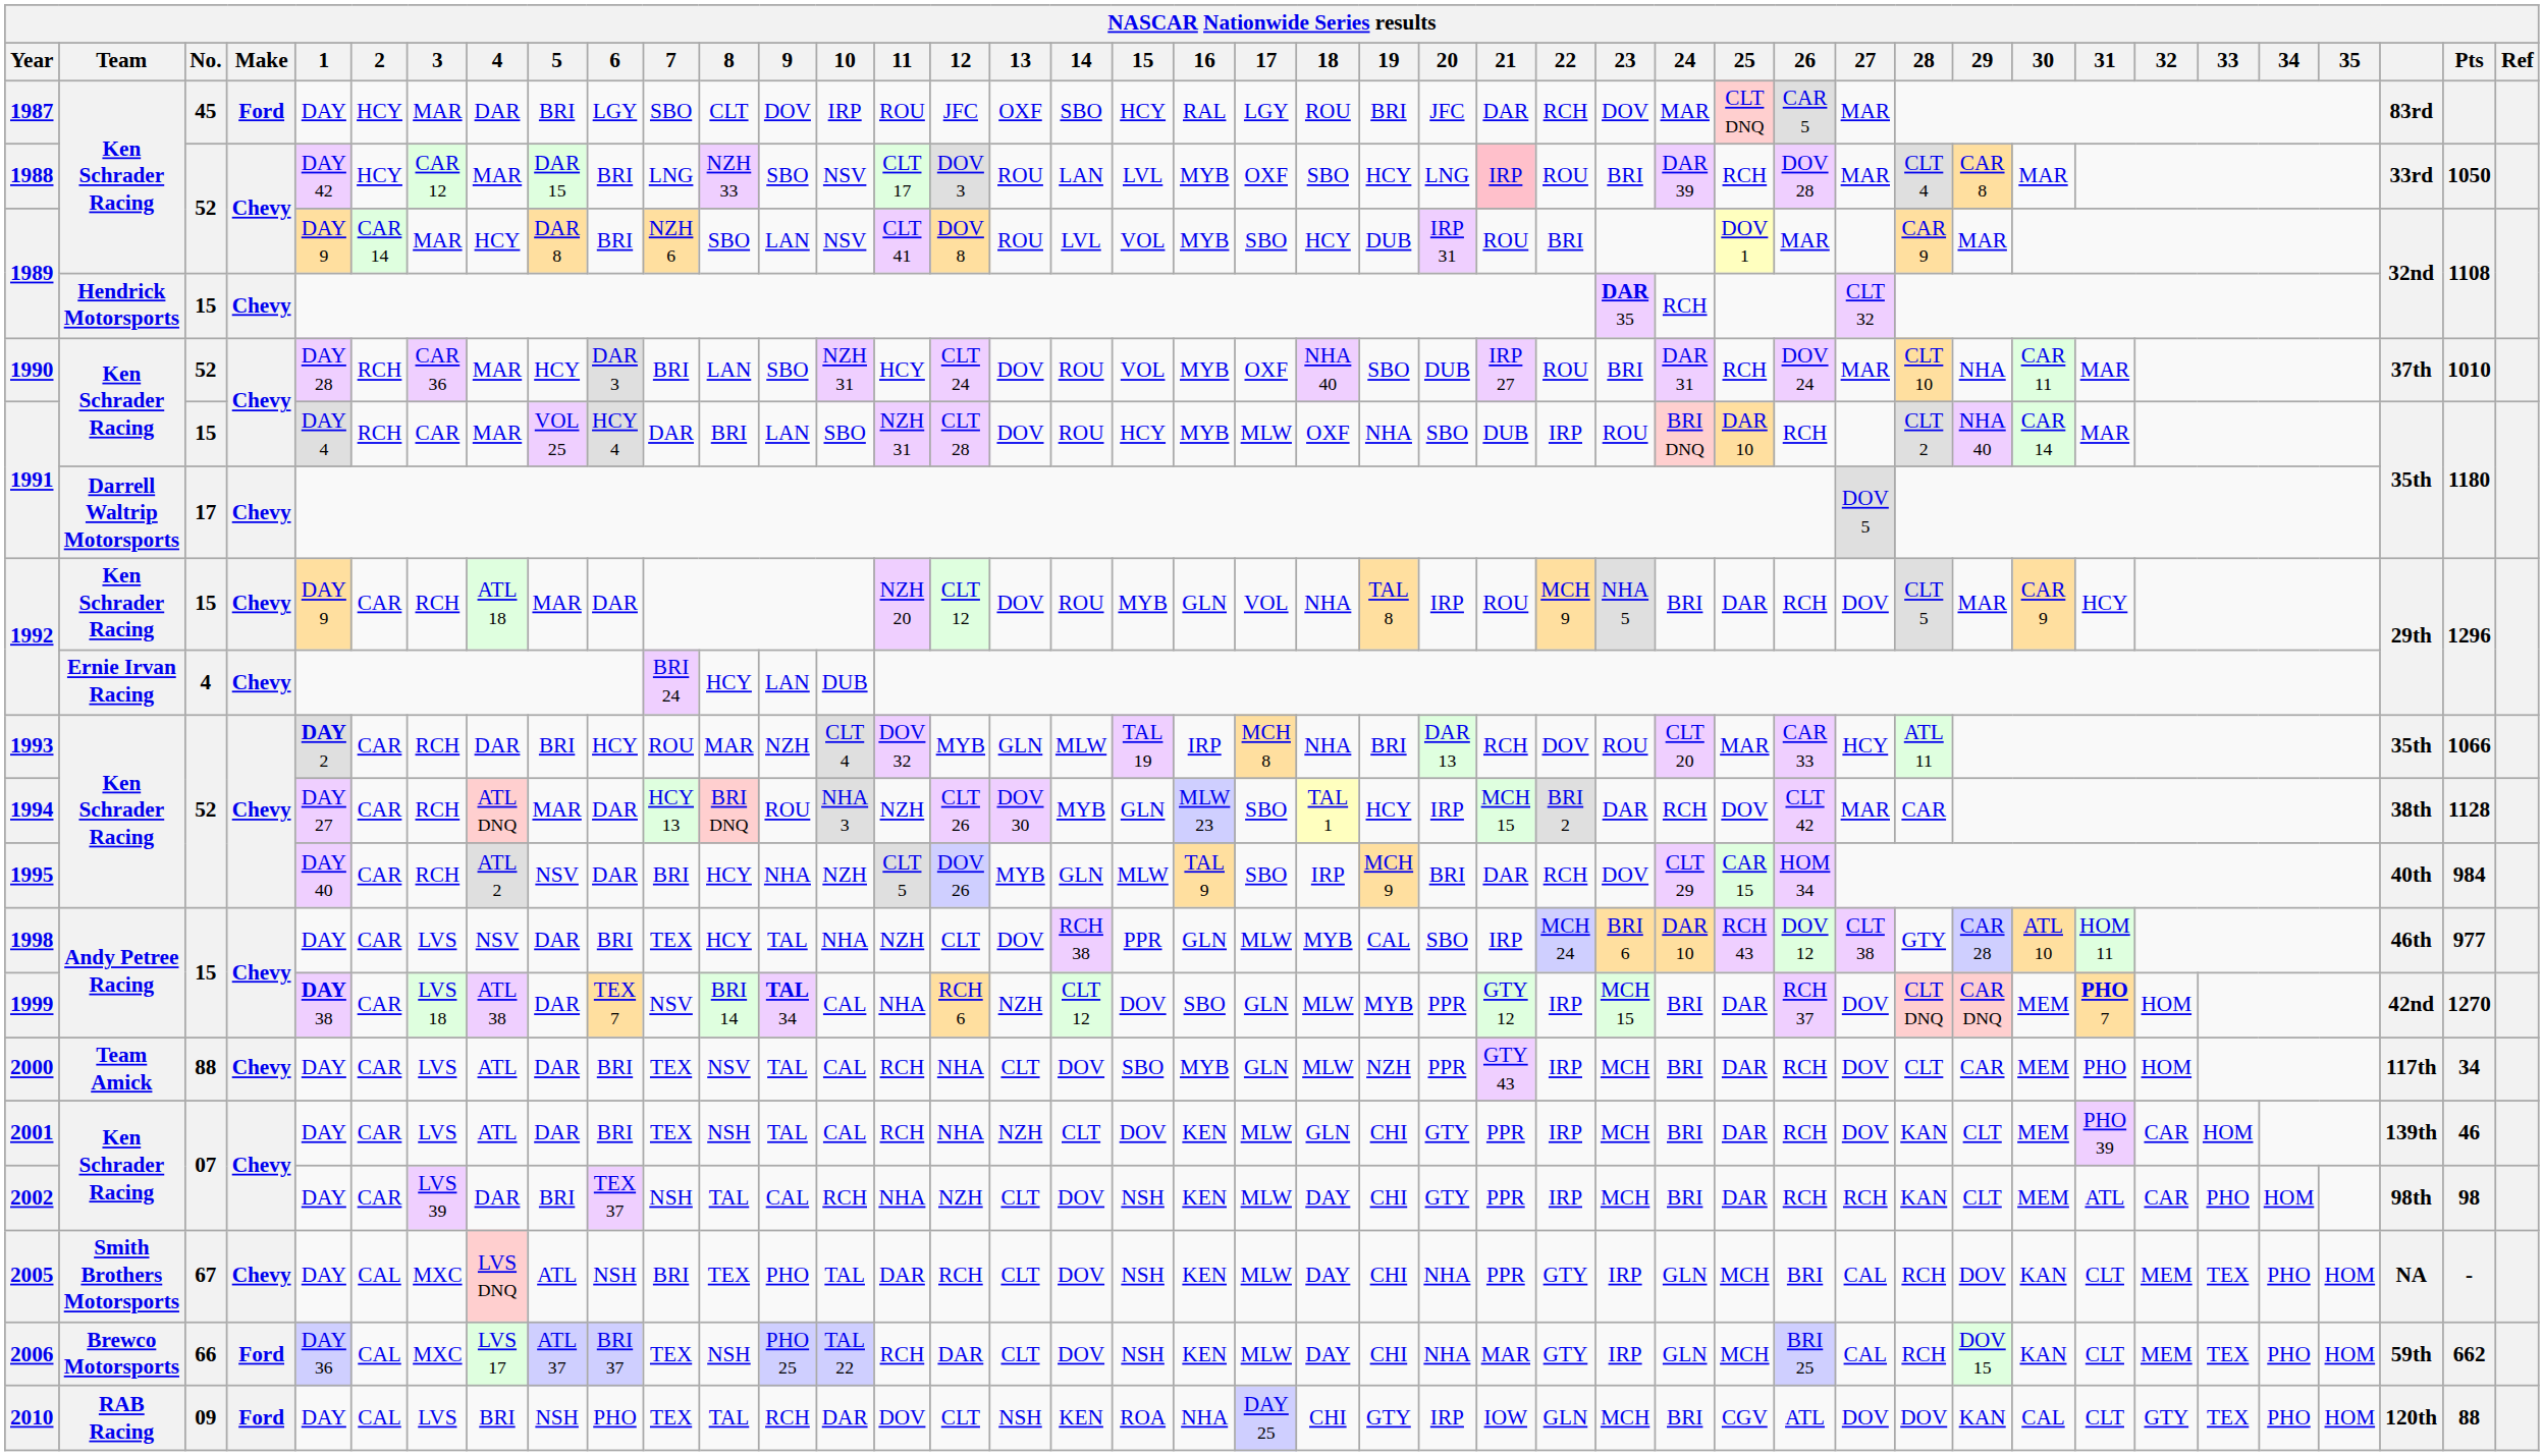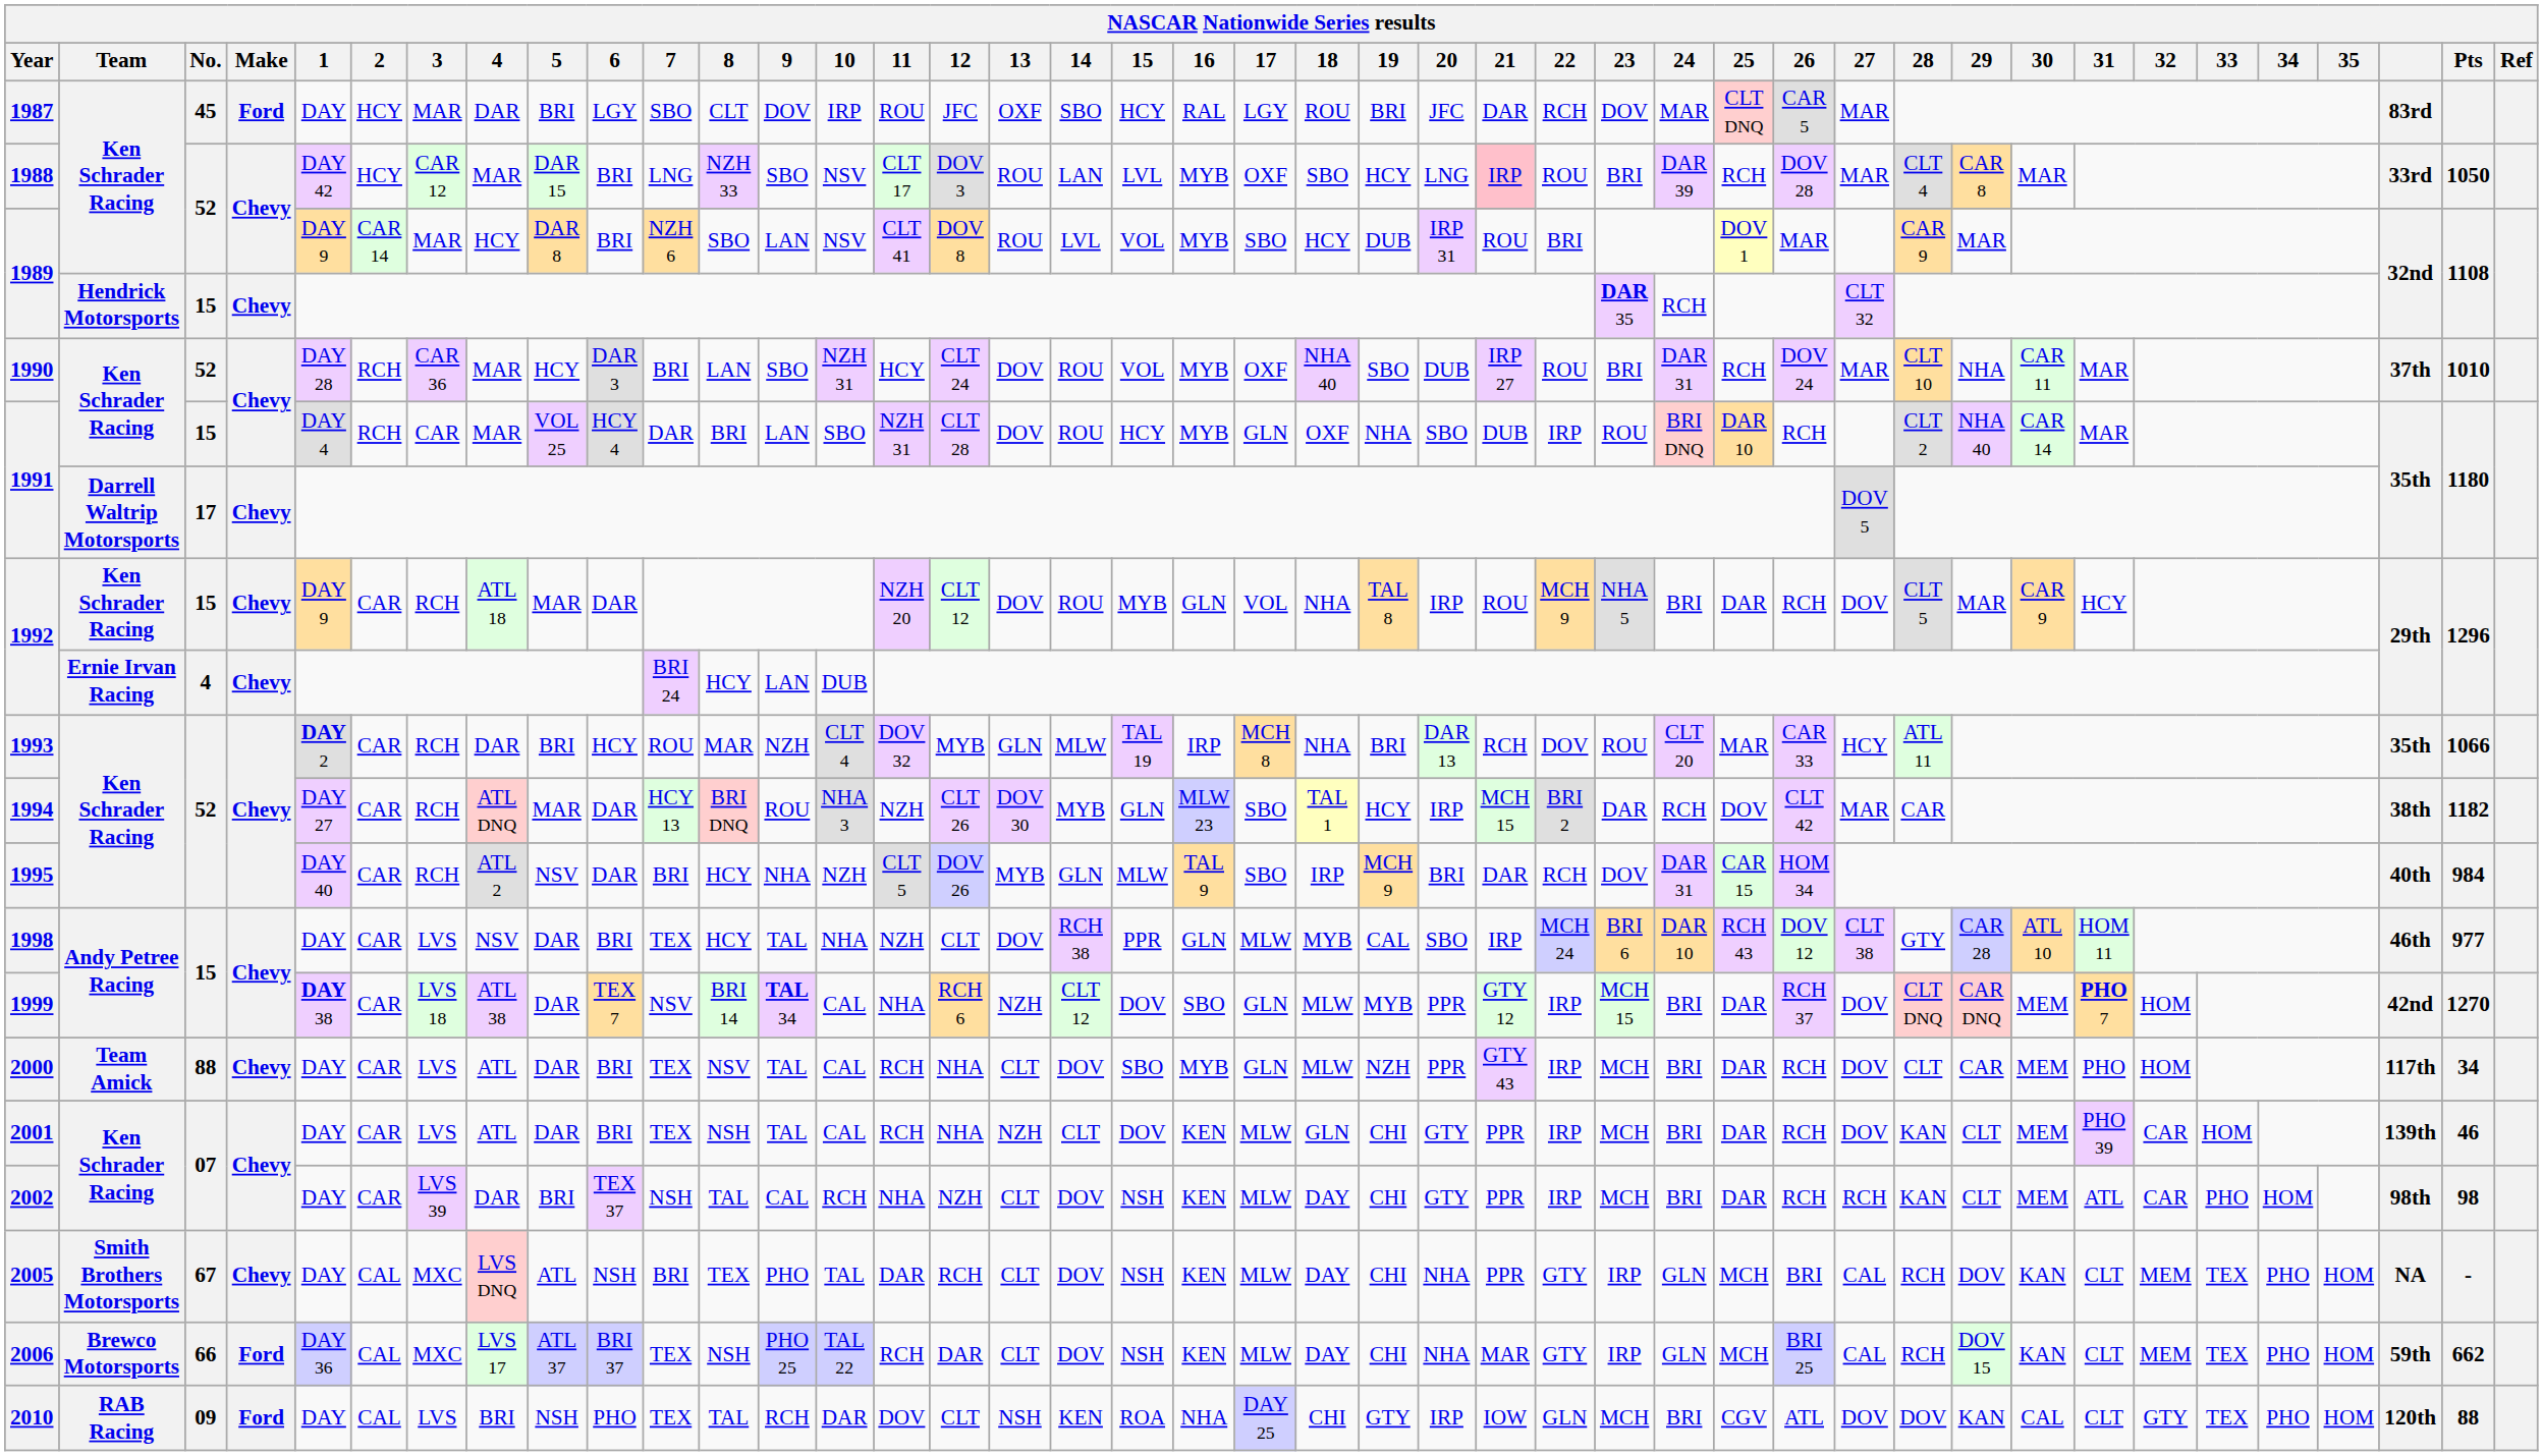1991 / 15 | 17: MLW -> GLN
1994 | Pts: 1128 -> 1182
1995 | 24: CLT 29 -> DAR 31
